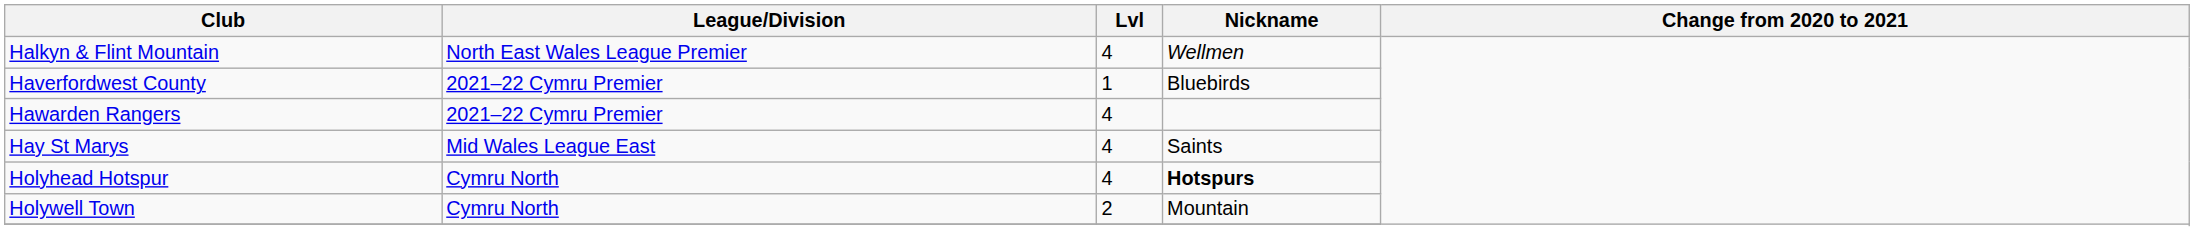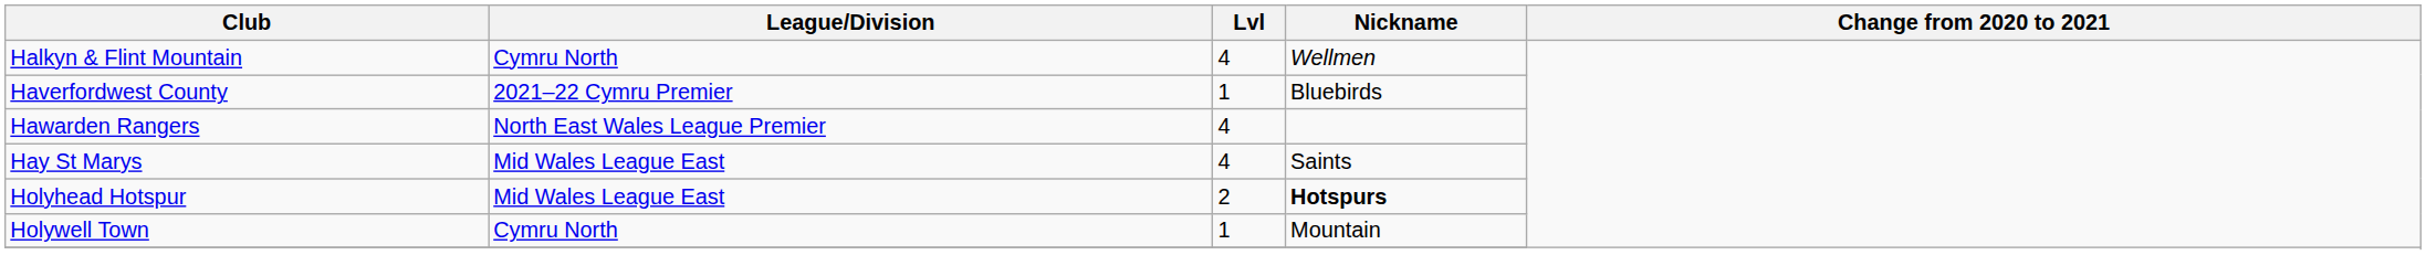Halkyn & Flint Mountain | League/Division: North East Wales League Premier -> Cymru North
Hawarden Rangers | League/Division: 2021–22 Cymru Premier -> North East Wales League Premier
Holyhead Hotspur | League/Division: Cymru North -> Mid Wales League East
Holyhead Hotspur | Lvl: 4 -> 2
Holywell Town | Lvl: 2 -> 1
